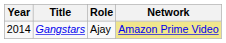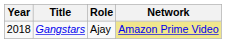Gangstars | Year: 2014 -> 2018
